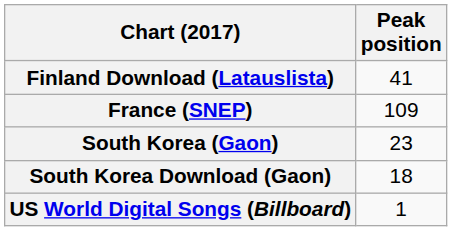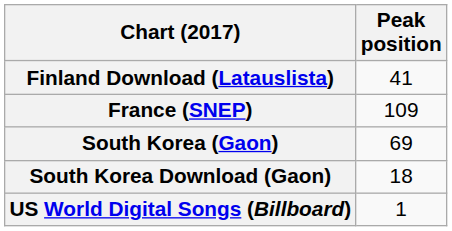South Korea (Gaon) | Peak position: 23 -> 69
